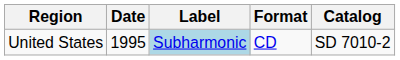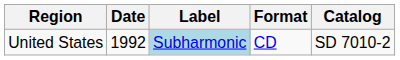United States | Date: 1995 -> 1992
